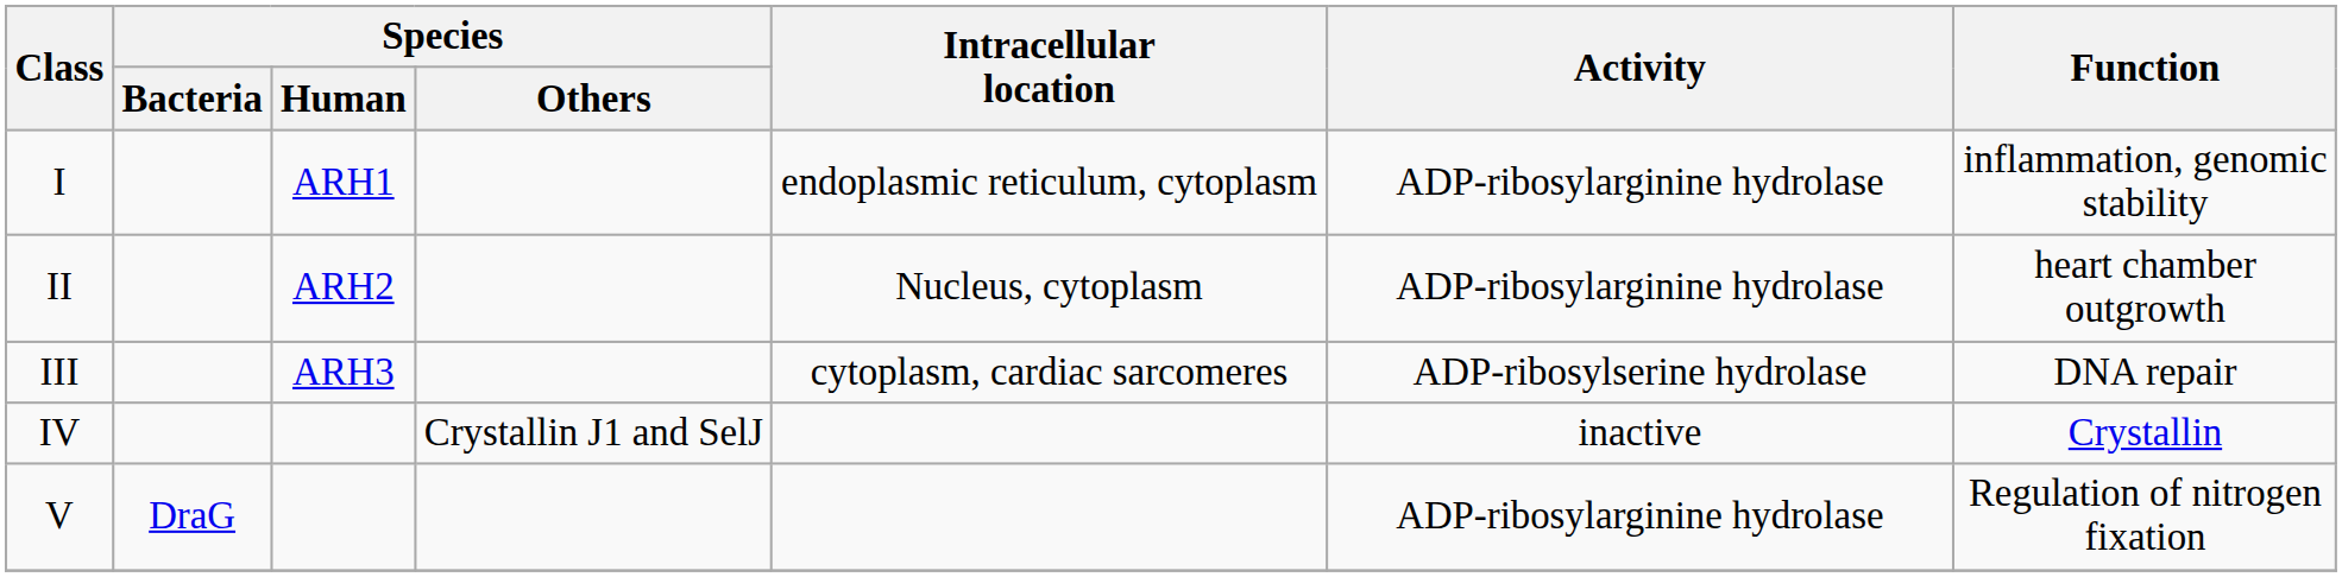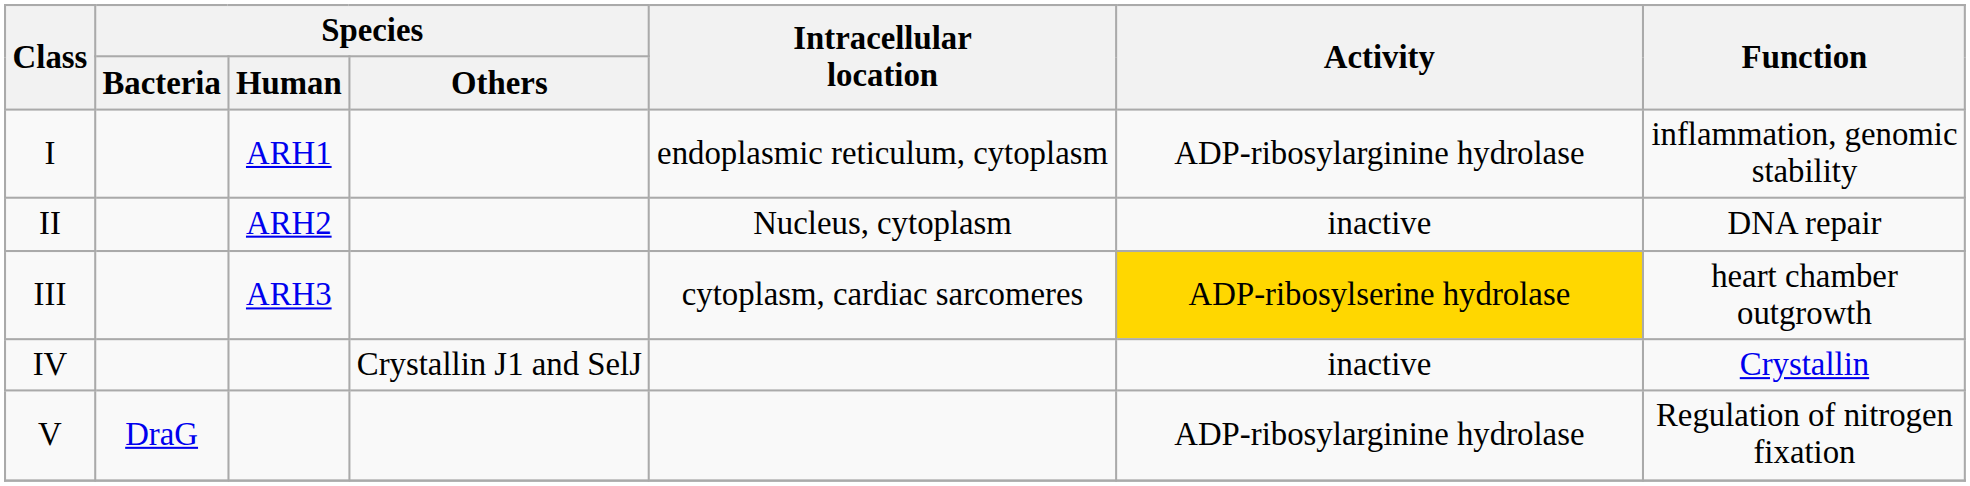II | Activity: ADP-ribosylarginine hydrolase -> inactive
II | Function: heart chamber outgrowth -> DNA repair
III | Activity: no background -> gold background
III | Function: DNA repair -> heart chamber outgrowth
